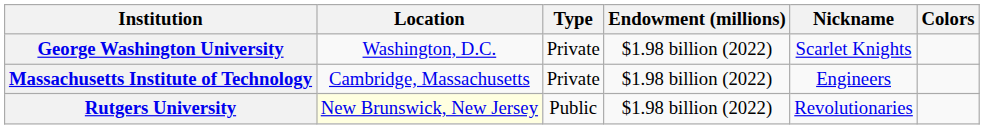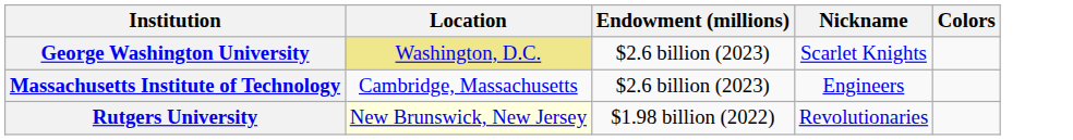- column: Type | Private | Private | Public
George Washington University | Location: no background -> khaki background
George Washington University | Endowment (millions): $1.98 billion (2022) -> $2.6 billion (2023)
Massachusetts Institute of Technology | Endowment (millions): $1.98 billion (2022) -> $2.6 billion (2023)
